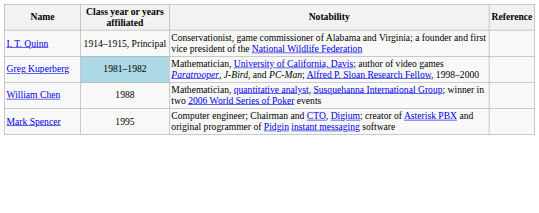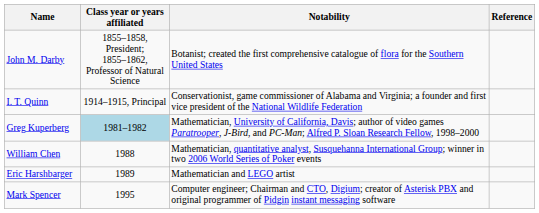+ row: John M. Darby | 1855–1858, President; 1855–1862, Professor of Natural Science | Botanist; created the first comprehensive catalogue of flora for the Southern United States
+ row: Eric Harshbarger | 1989 | Mathematician and LEGO artist
